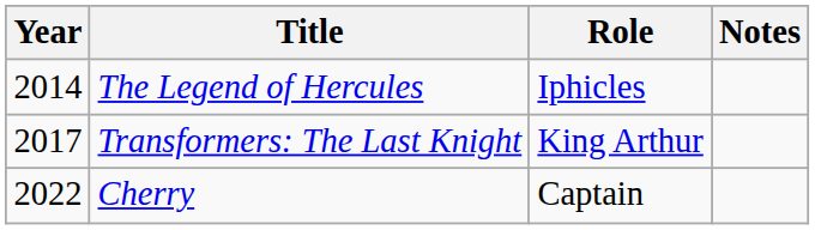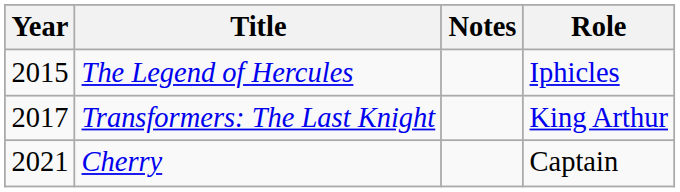columns swapped: Role <-> Notes
The Legend of Hercules | Year: 2014 -> 2015
Cherry | Year: 2022 -> 2021
